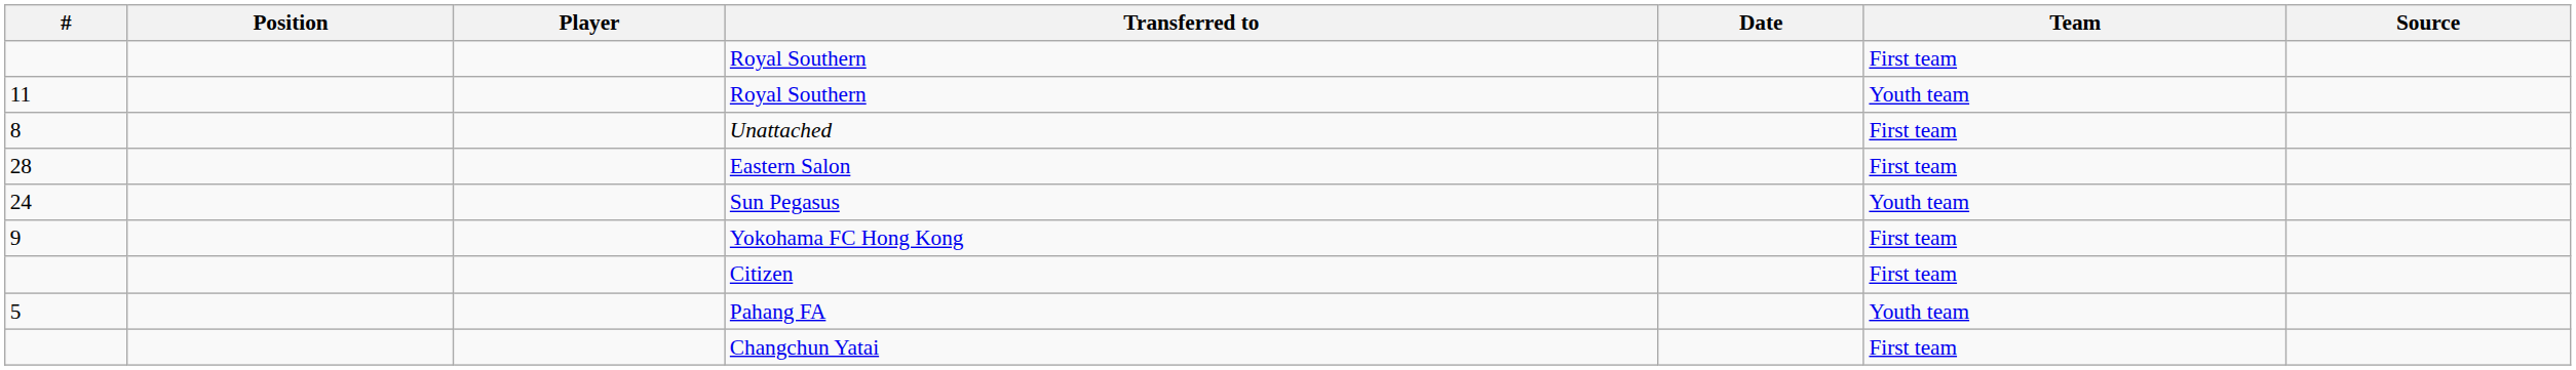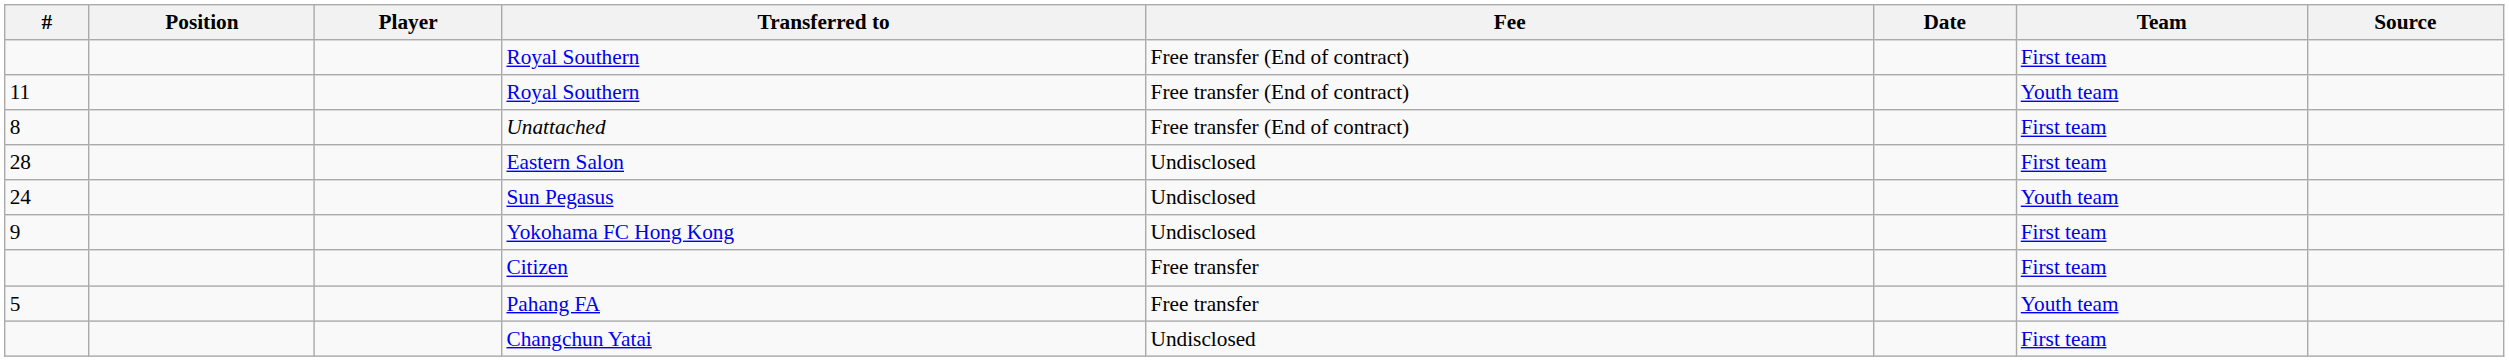+ column: Fee | Free transfer (End of contract) | Free transfer (End of contract) | Free transfer (End of contract) | Undisclosed | Undisclosed | Undisclosed | Free transfer | Free transfer | Undisclosed
